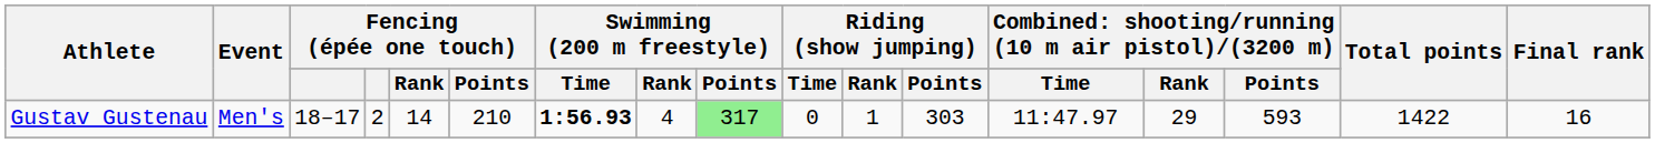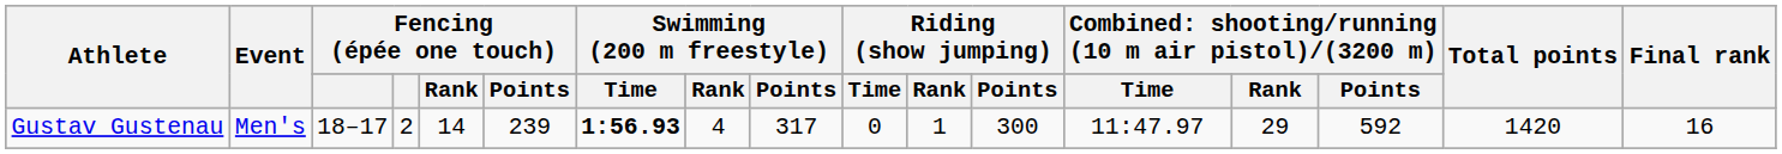Gustav Gustenau | Fencing (épée one touch) / Points: 210 -> 239
Gustav Gustenau | Swimming (200 m freestyle) / Points: lightgreen background -> no background
Gustav Gustenau | Riding (show jumping) / Points: 303 -> 300
Gustav Gustenau | column 15: 593 -> 592
Gustav Gustenau | Total points: 1422 -> 1420
